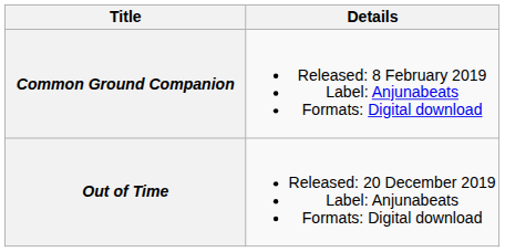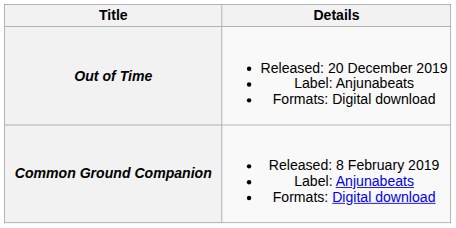rows swapped: Common Ground Companion <-> Out of Time
